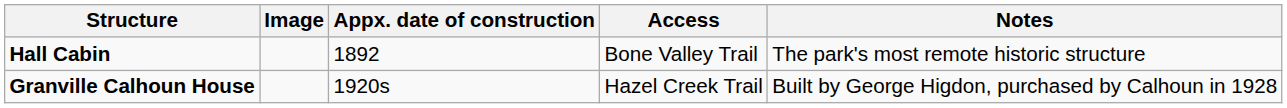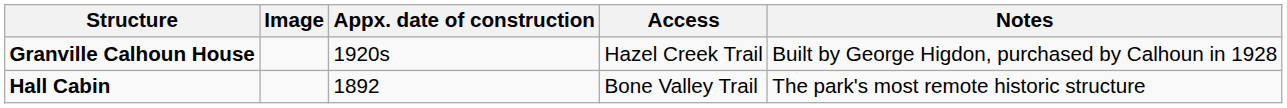rows swapped: Granville Calhoun House <-> Hall Cabin
